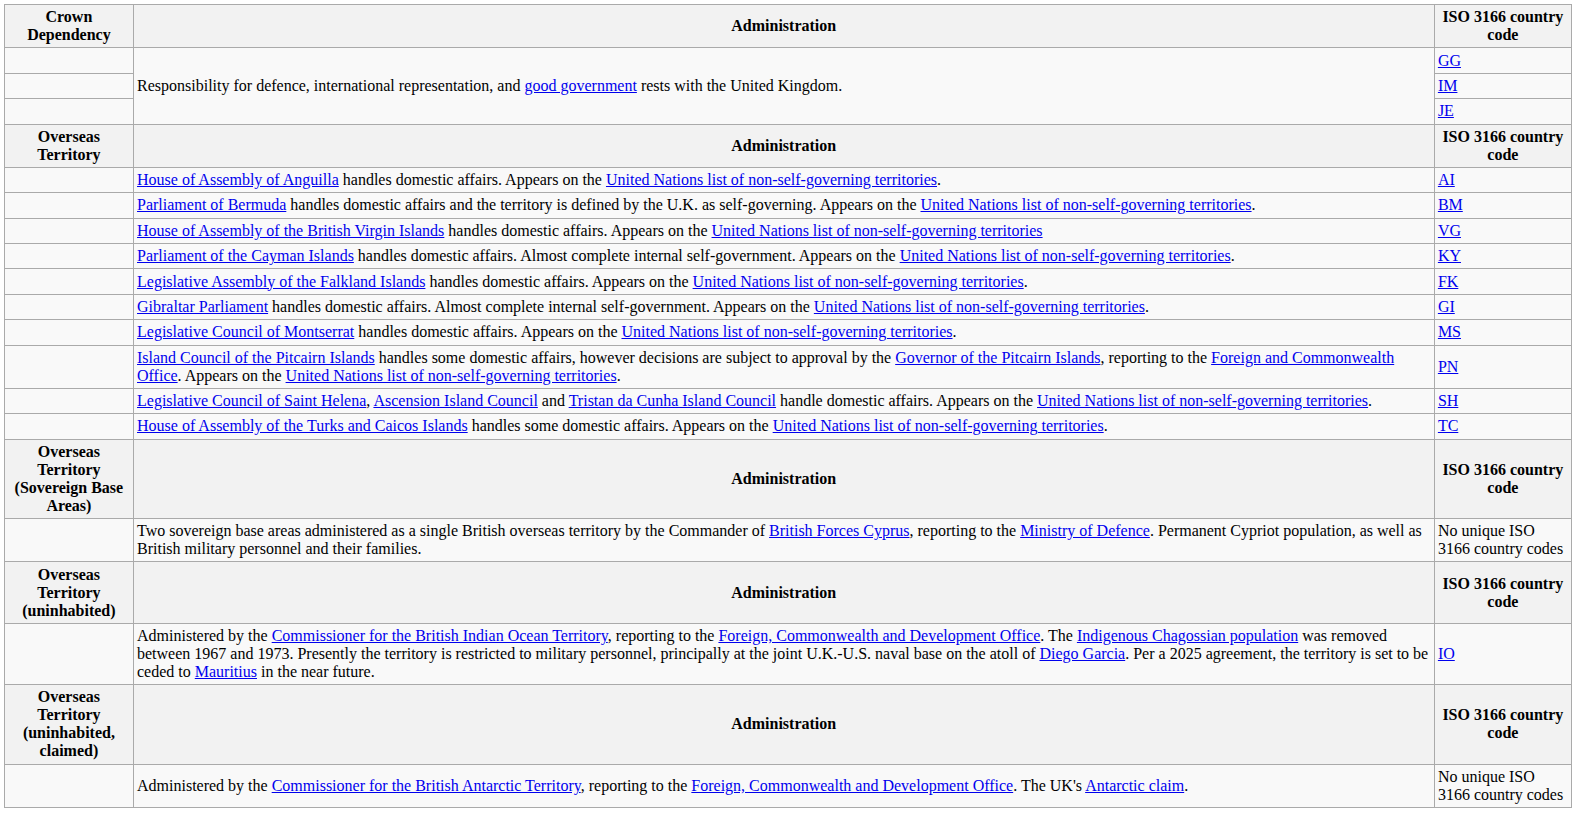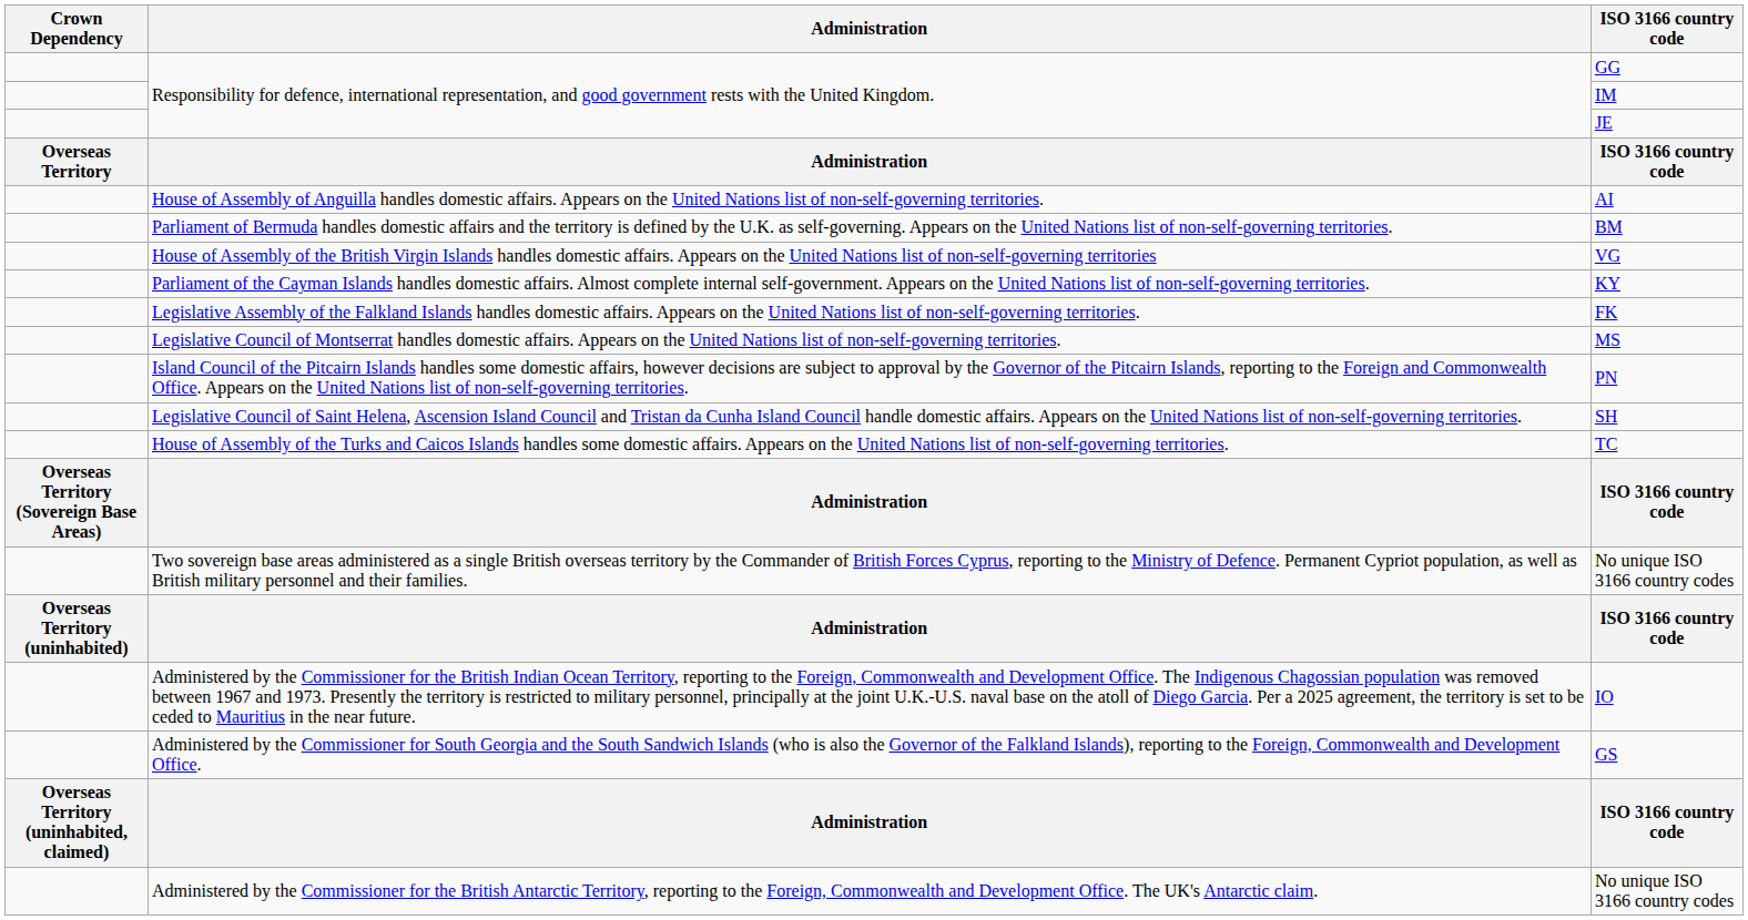- row: Gibraltar Parliament handles domestic affairs. Almost complete internal self-government. Appears on the United Nations list of non-self-governing territories. | GI
+ row: Administered by the Commissioner for South Georgia and the South Sandwich Islands (who is also the Governor of the Falkland Islands), reporting to the Foreign, Commonwealth and Development Office. | GS
